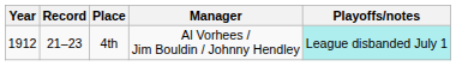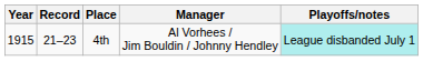4th | Year: 1912 -> 1915
